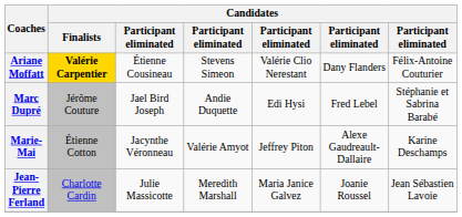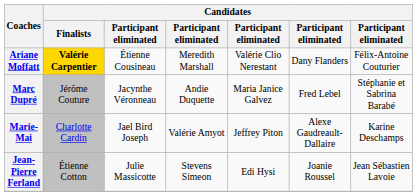Ariane Moffatt | column 4: Stevens Simeon -> Meredith Marshall
Marc Dupré | column 3: Jael Bird Joseph -> Jacynthe Véronneau
Marc Dupré | column 5: Edi Hysi -> Maria Janice Galvez
Marie-Mai | Candidates / Finalists: Étienne Cotton -> Charlotte Cardin
Marie-Mai | column 3: Jacynthe Véronneau -> Jael Bird Joseph
Jean-Pierre Ferland | Candidates / Finalists: Charlotte Cardin -> Étienne Cotton
Jean-Pierre Ferland | column 4: Meredith Marshall -> Stevens Simeon
Jean-Pierre Ferland | column 5: Maria Janice Galvez -> Edi Hysi
